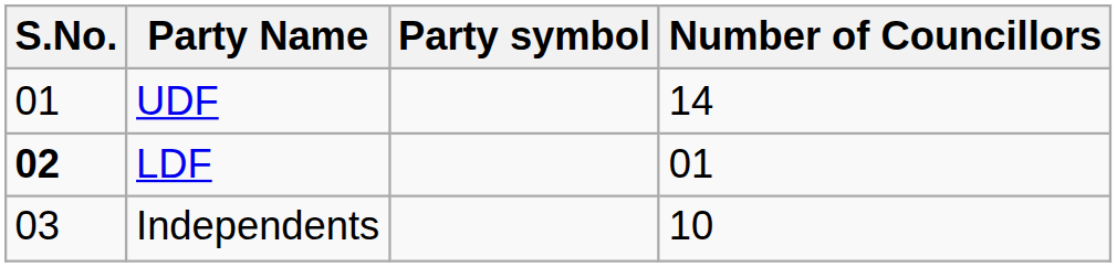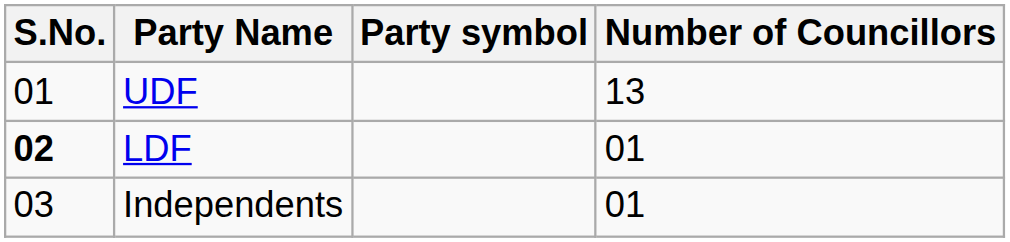UDF | Number of Councillors: 14 -> 13
Independents | Number of Councillors: 10 -> 01
